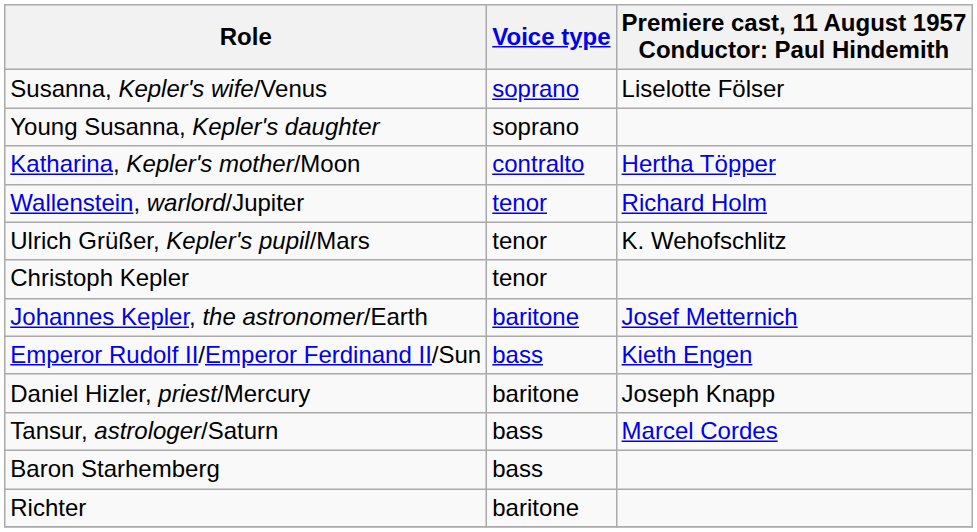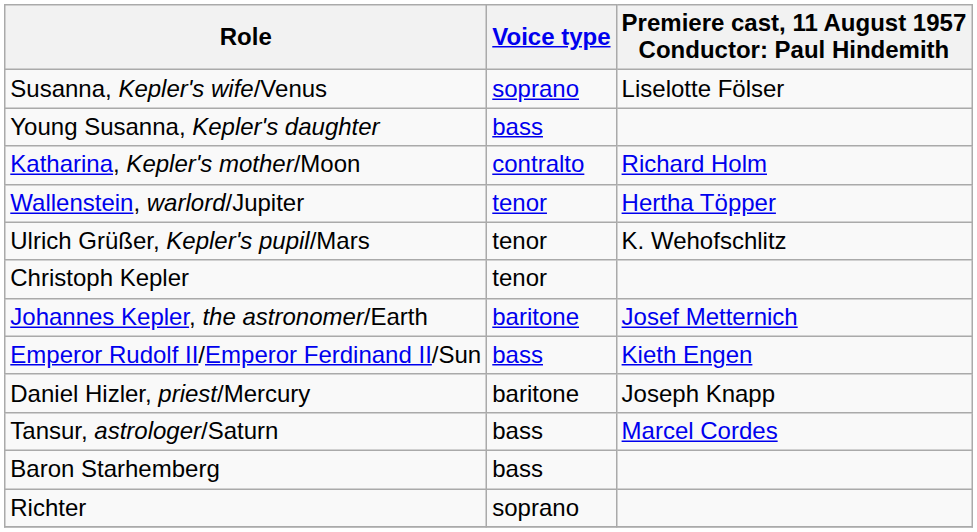Young Susanna, Kepler's daughter | Voice type: soprano -> bass
Katharina, Kepler's mother/Moon | column 3: Hertha Töpper -> Richard Holm
Wallenstein, warlord/Jupiter | column 3: Richard Holm -> Hertha Töpper
Richter | Voice type: baritone -> soprano
